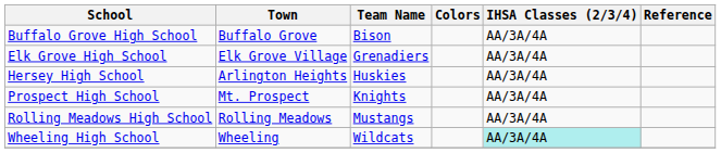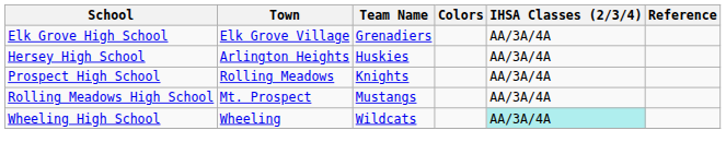- row: Buffalo Grove High School | Buffalo Grove | Bison | AA/3A/4A
Prospect High School | Town: Mt. Prospect -> Rolling Meadows
Rolling Meadows High School | Town: Rolling Meadows -> Mt. Prospect
